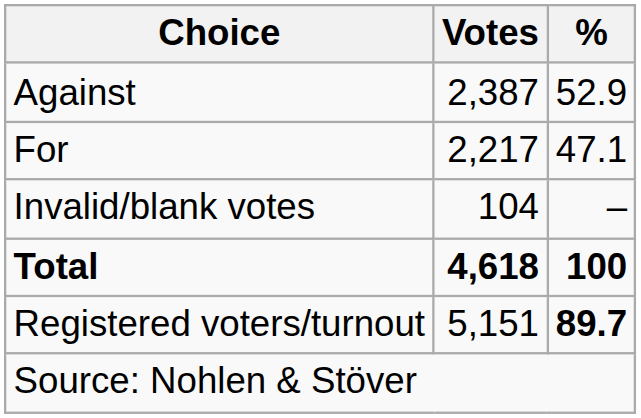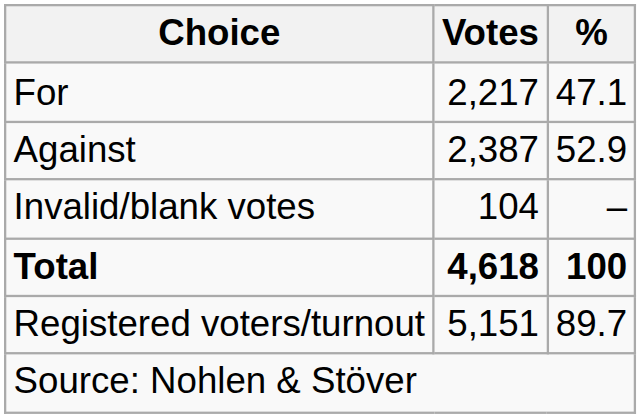rows swapped: For <-> Against
Registered voters/turnout | %: bold -> normal
